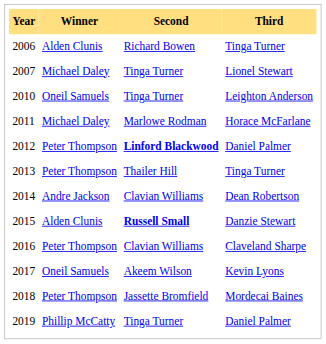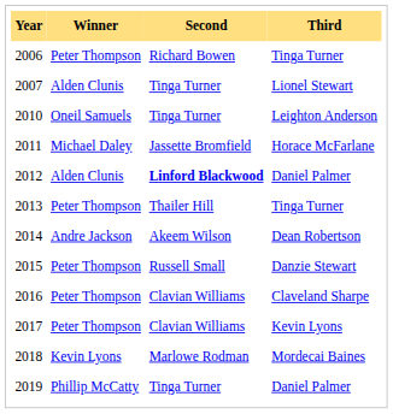2006 | Winner: Alden Clunis -> Peter Thompson
2007 | Winner: Michael Daley -> Alden Clunis
2011 | Second: Marlowe Rodman -> Jassette Bromfield
2012 | Winner: Peter Thompson -> Alden Clunis
2014 | Second: Clavian Williams -> Akeem Wilson
2015 | Winner: Alden Clunis -> Peter Thompson
2015 | Second: bold -> normal
2017 | Winner: Oneil Samuels -> Peter Thompson
2017 | Second: Akeem Wilson -> Clavian Williams
2018 | Winner: Peter Thompson -> Kevin Lyons
2018 | Second: Jassette Bromfield -> Marlowe Rodman
